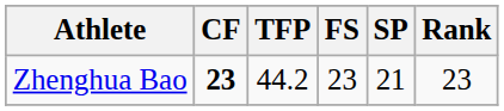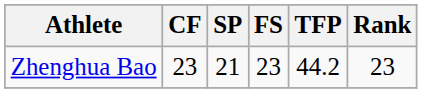columns swapped: SP <-> TFP
Zhenghua Bao | CF: bold -> normal
